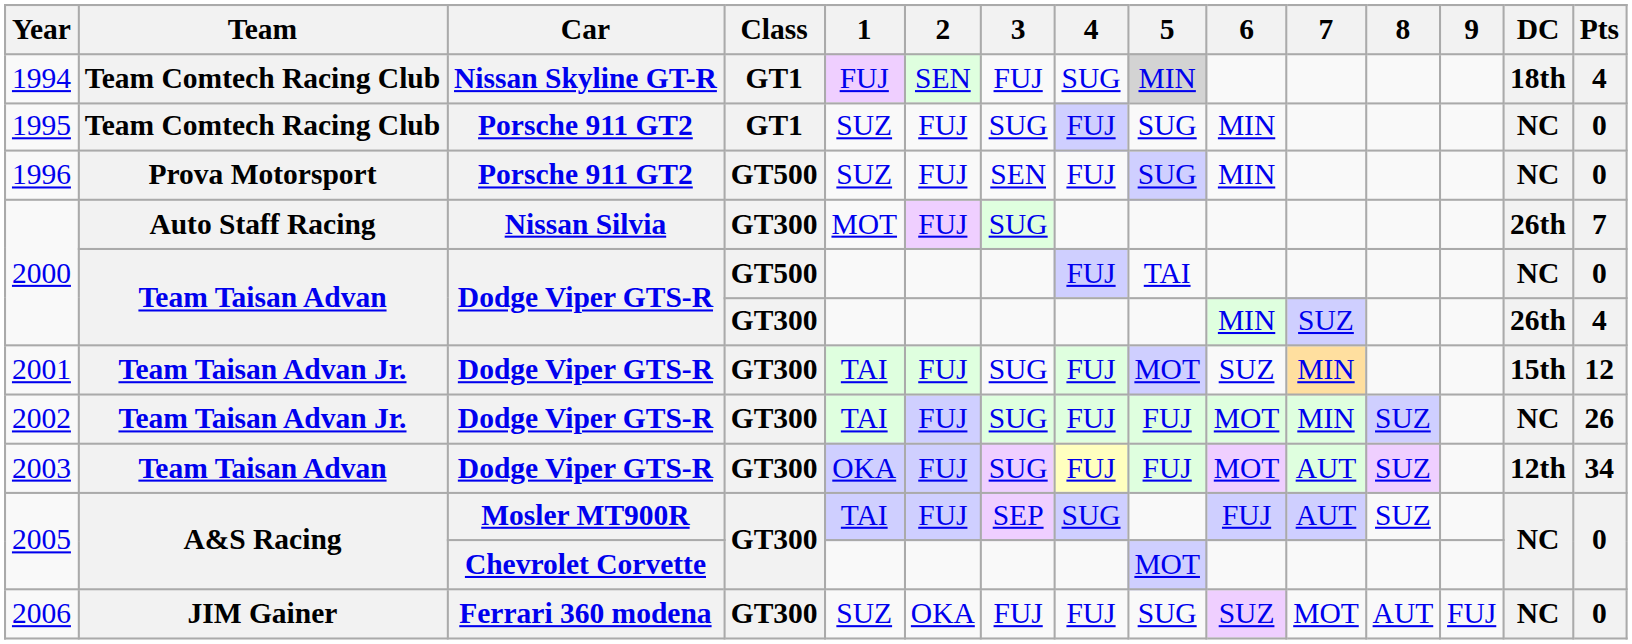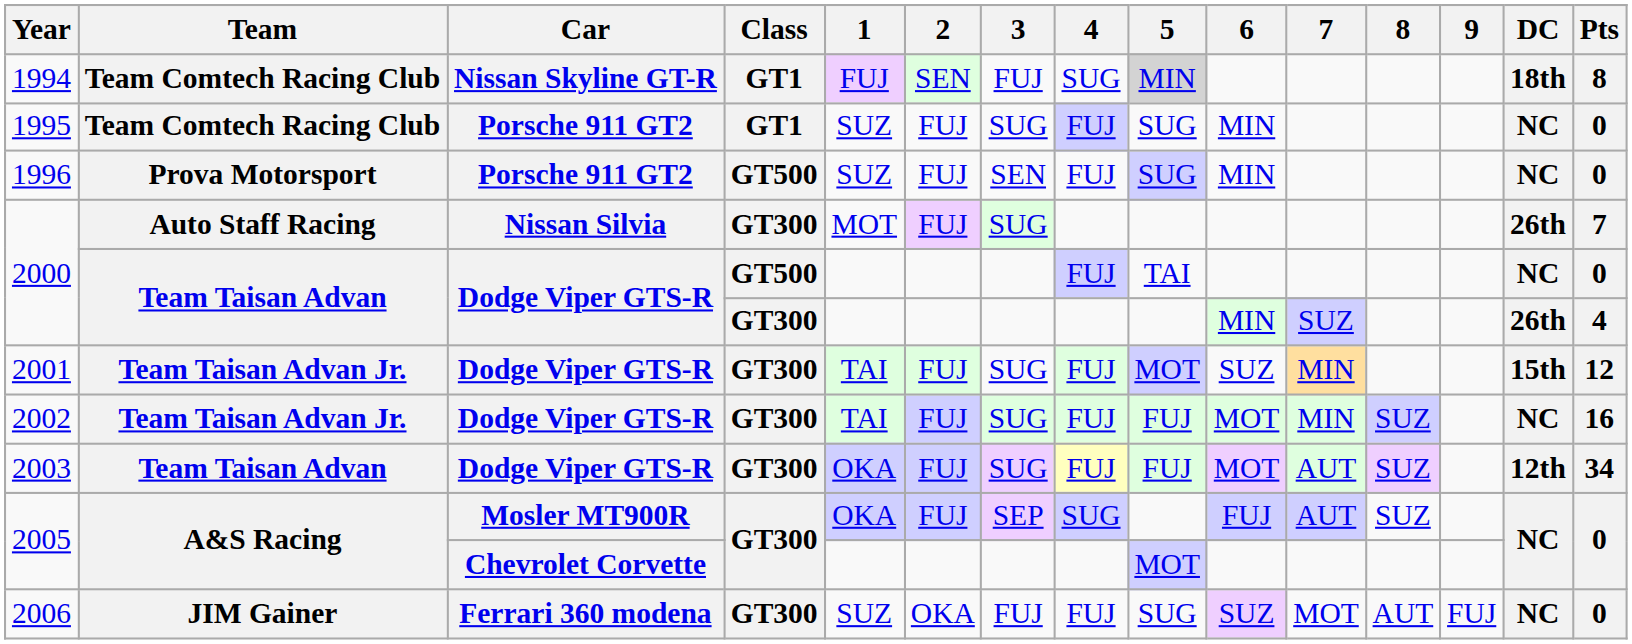1994 | Pts: 4 -> 8
2002 | Pts: 26 -> 16
2005 / Mosler MT900R | 1: TAI -> OKA
